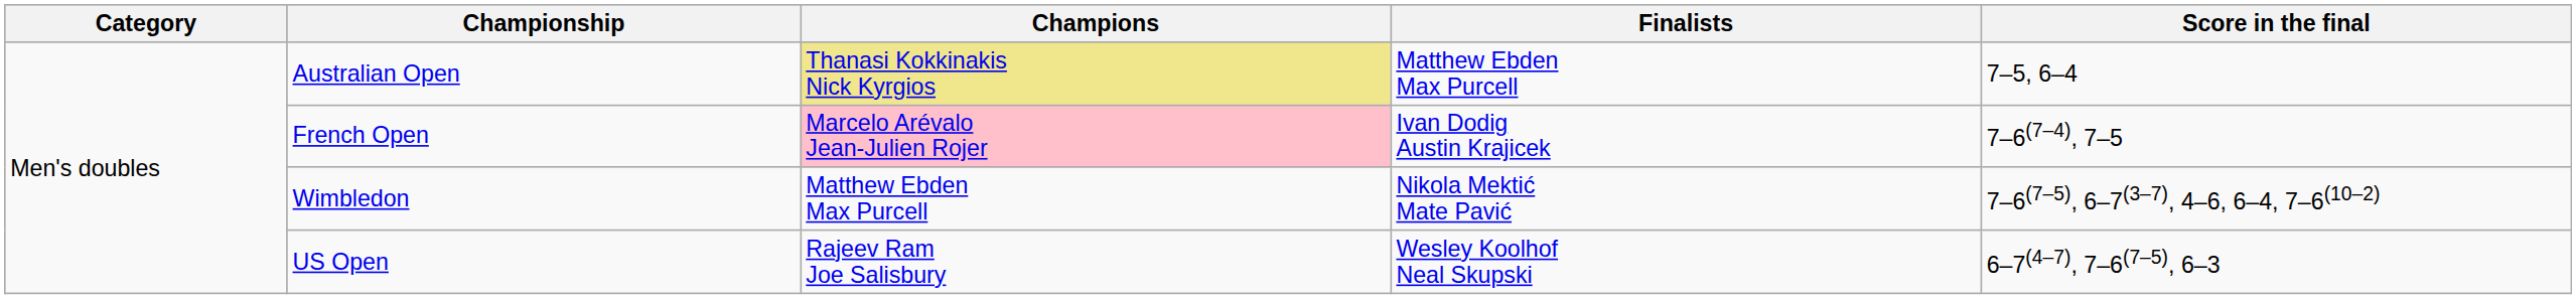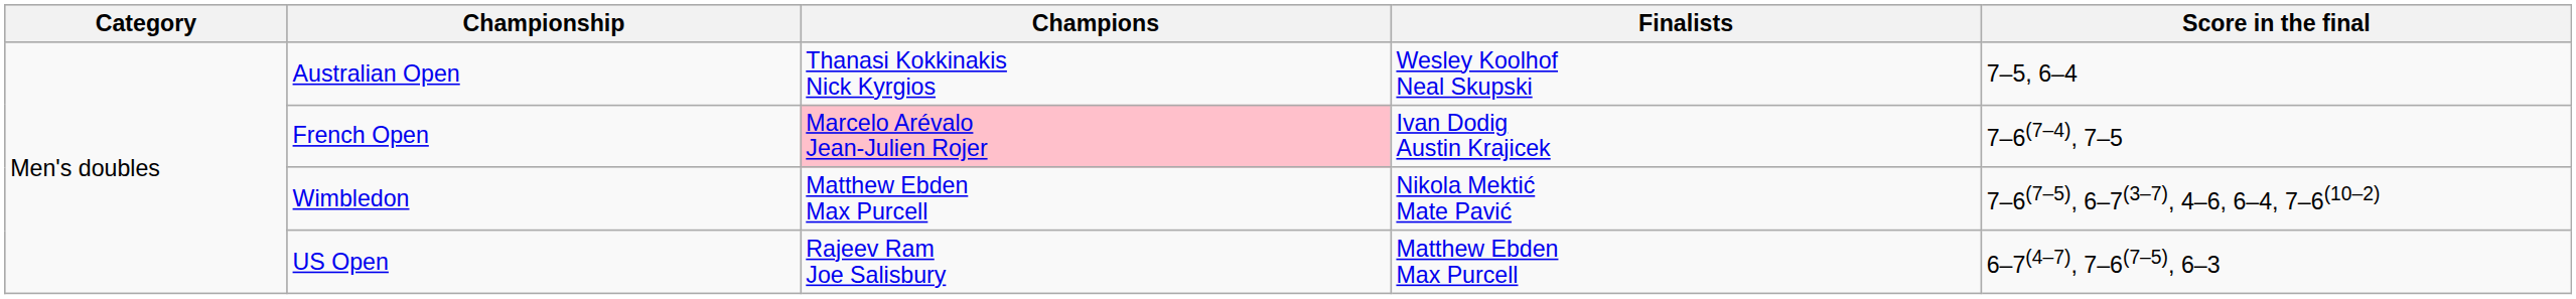Australian Open | Champions: khaki background -> no background
Australian Open | Finalists: Matthew Ebden Max Purcell -> Wesley Koolhof Neal Skupski
US Open | Finalists: Wesley Koolhof Neal Skupski -> Matthew Ebden Max Purcell
